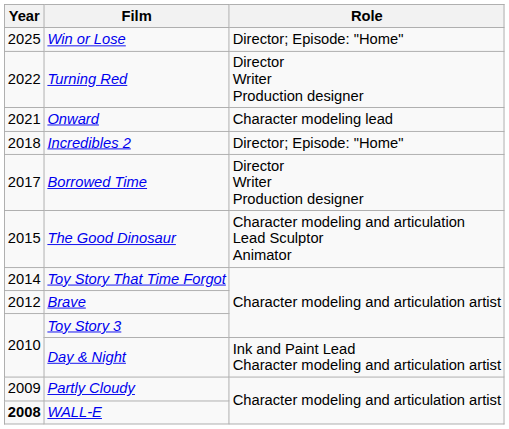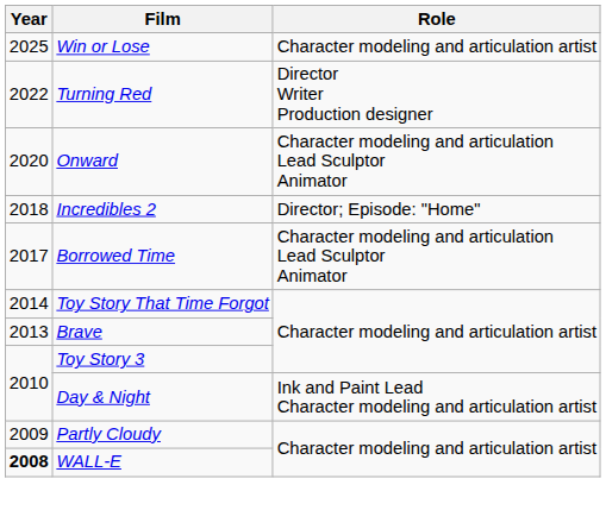Win or Lose | Role: Director; Episode: "Home" -> Character modeling and articulation artist
Onward | Year: 2021 -> 2020
Onward | Role: Character modeling lead -> Character modeling and articulation Lead Sculptor Animator
Borrowed Time | Role: Director Writer Production designer -> Character modeling and articulation Lead Sculptor Animator
- row: 2015 | The Good Dinosaur | Character modeling and articulation Lead Sculptor Animator
Brave | Year: 2012 -> 2013
